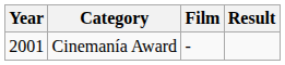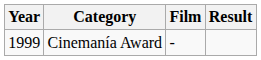Cinemanía Award | Year: 2001 -> 1999
